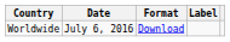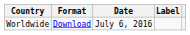columns swapped: Date <-> Format
